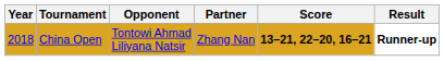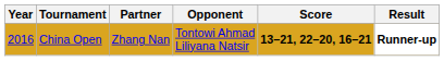columns swapped: Partner <-> Opponent
China Open | Year: 2018 -> 2016
